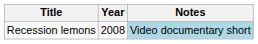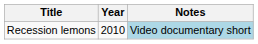Recession lemons | Year: 2008 -> 2010
